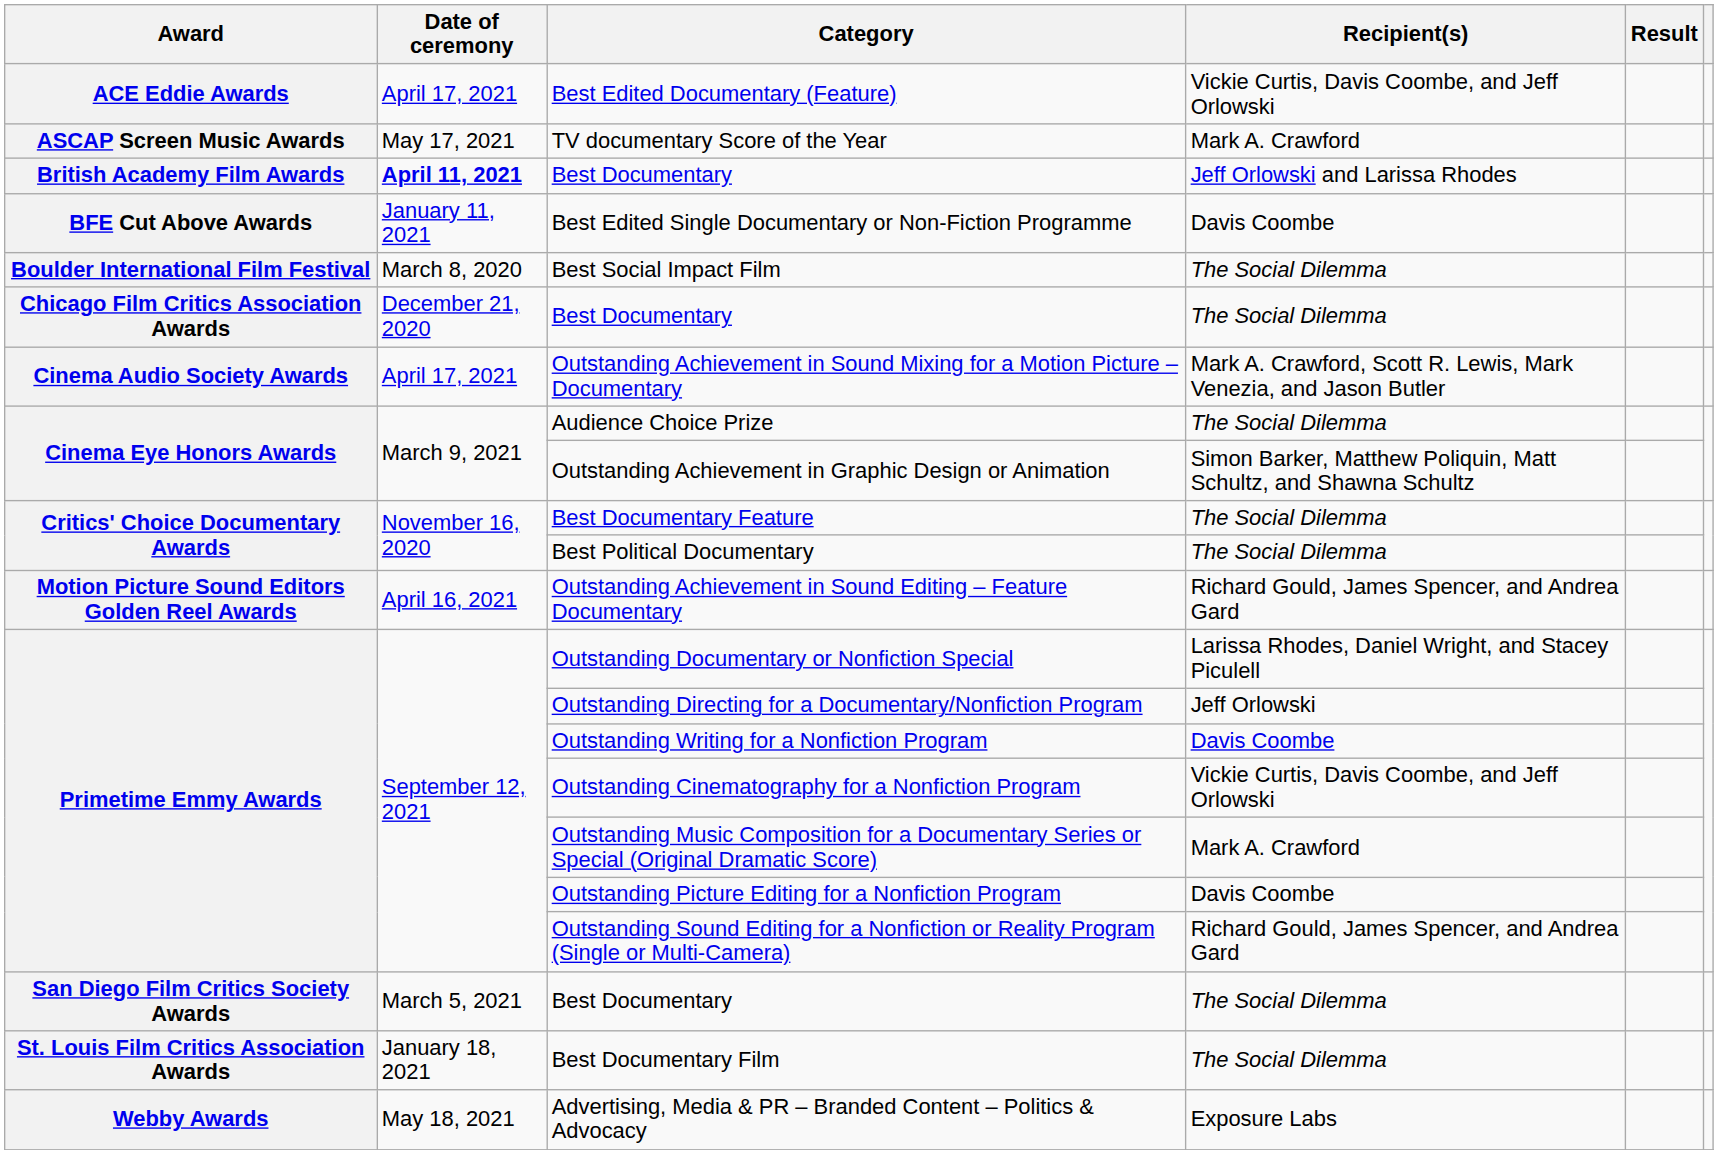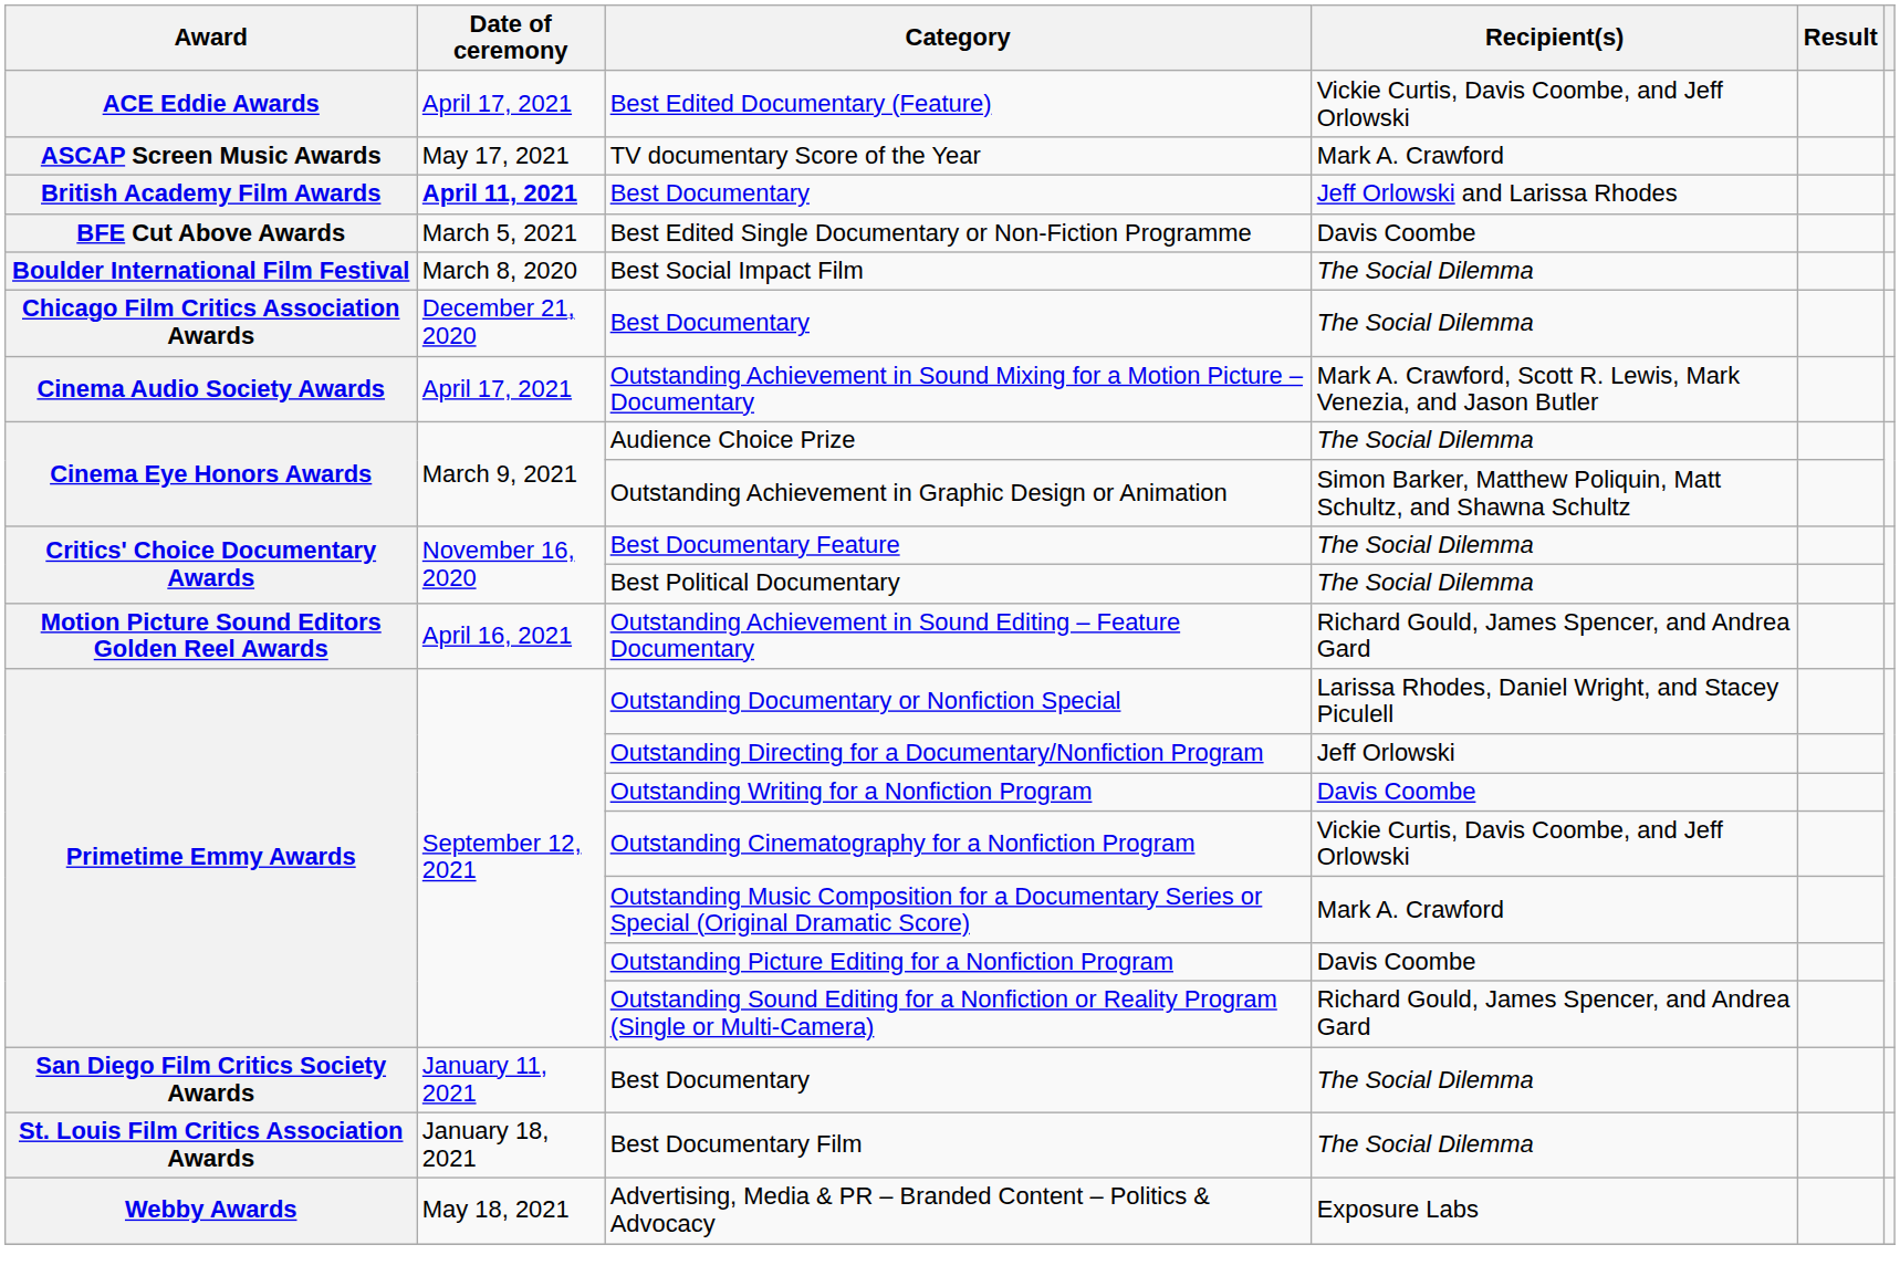Best Edited Single Documentary or Non-Fiction Programme | Date of ceremony: January 11, 2021 -> March 5, 2021
San Diego Film Critics Society Awards / Best Documentary | Date of ceremony: March 5, 2021 -> January 11, 2021
